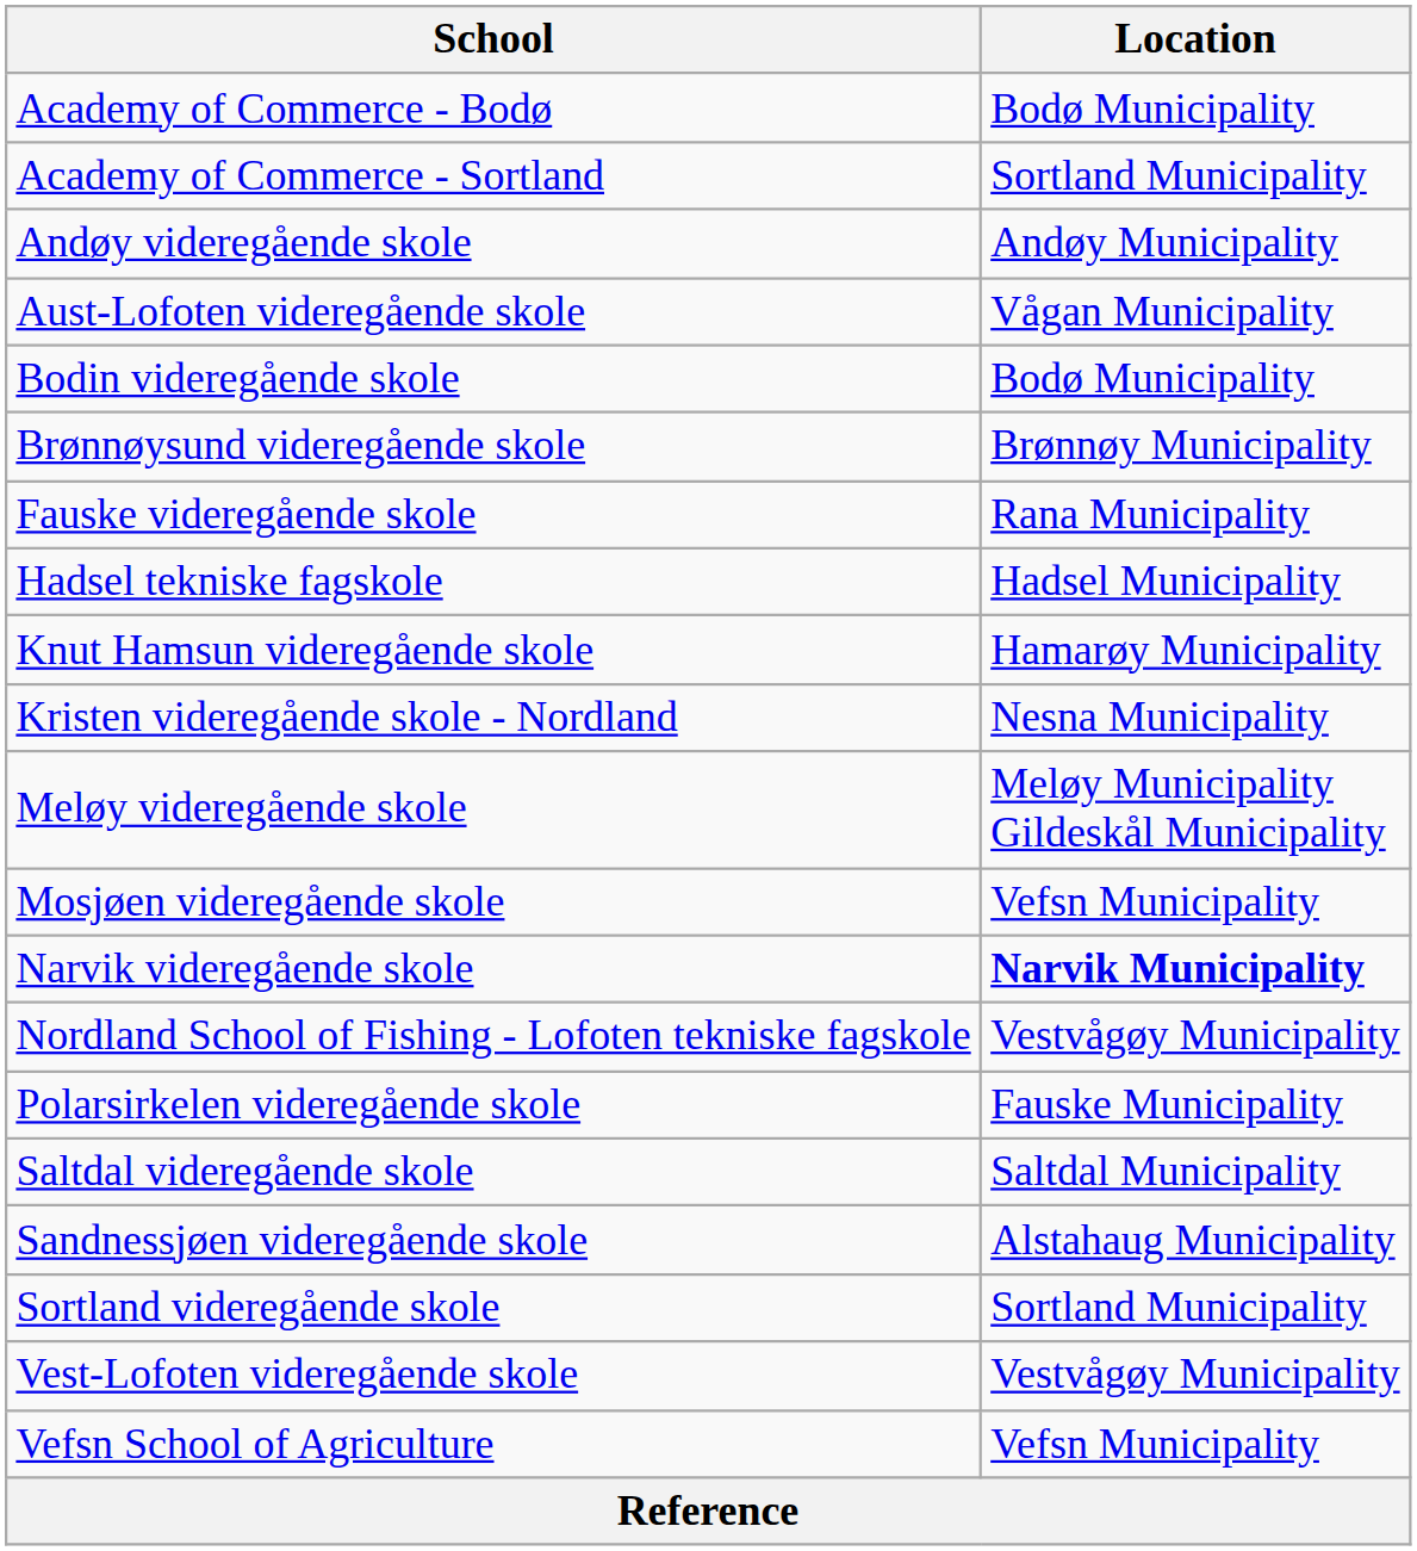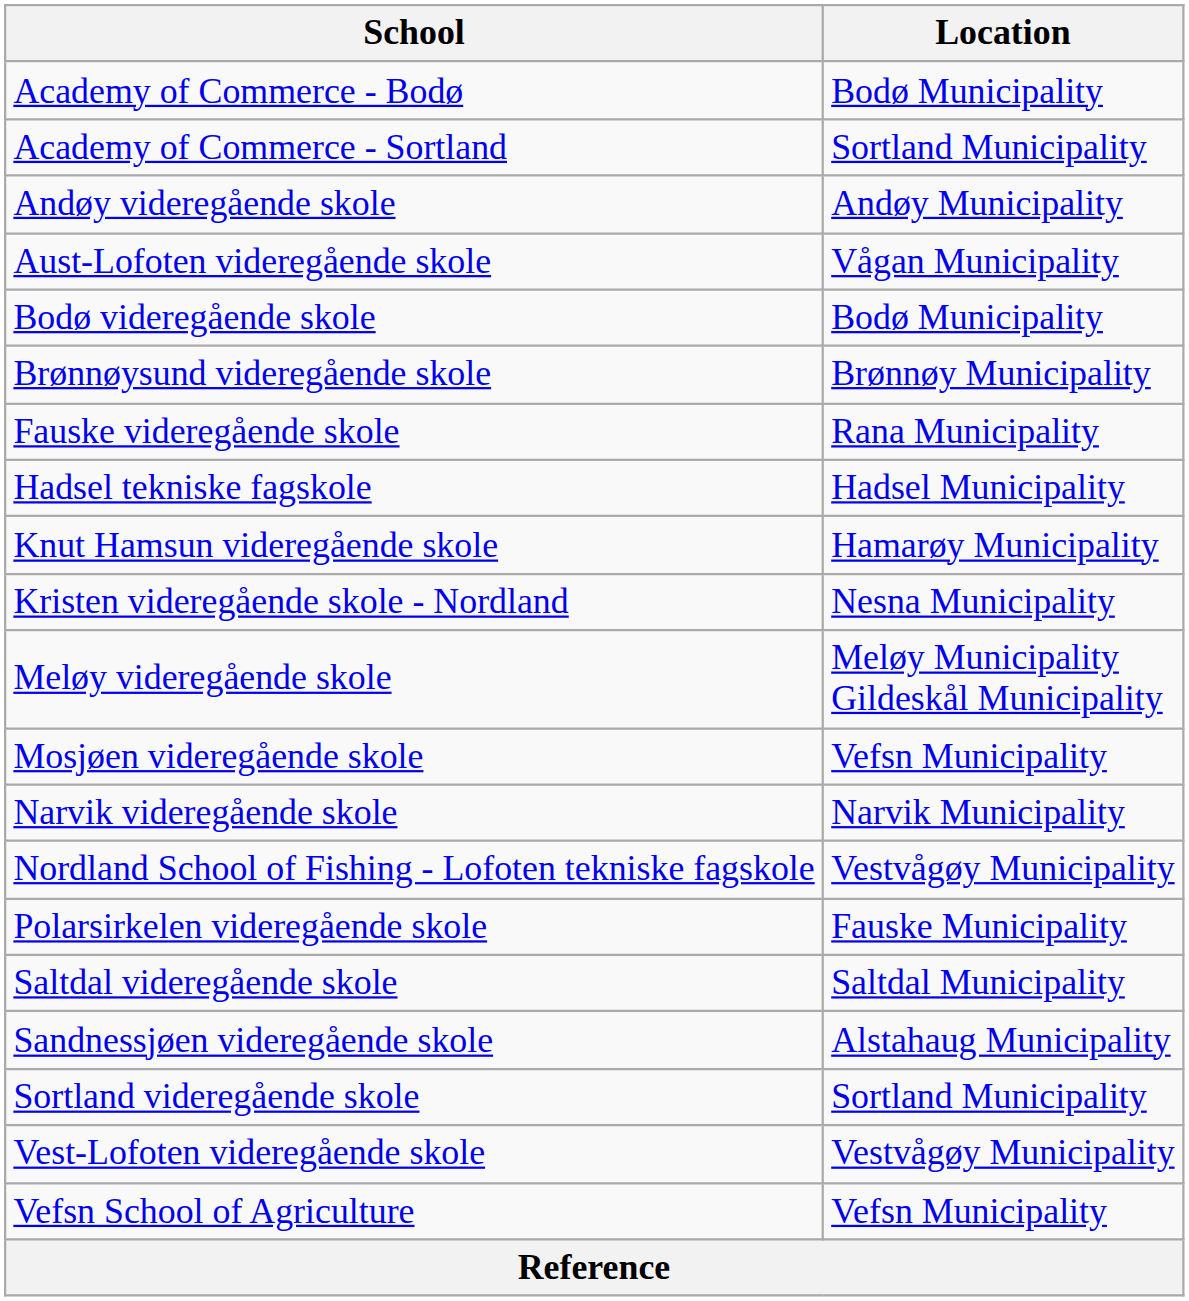- row: Bodin videregående skole | Bodø Municipality
+ row: Bodø videregående skole | Bodø Municipality
Narvik videregående skole | Location: bold -> normal
